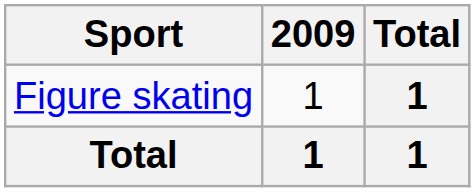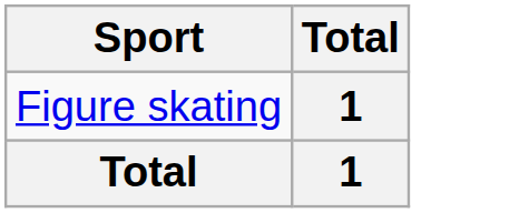- column: 2009 | 1 | 1
